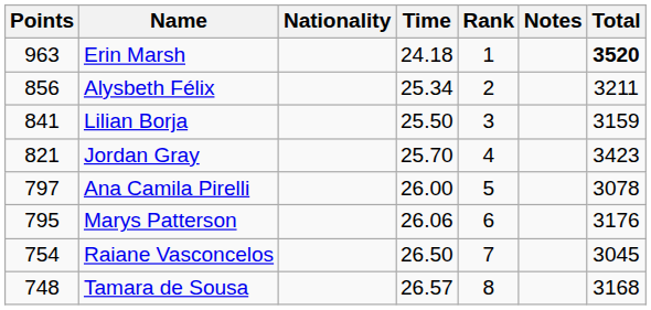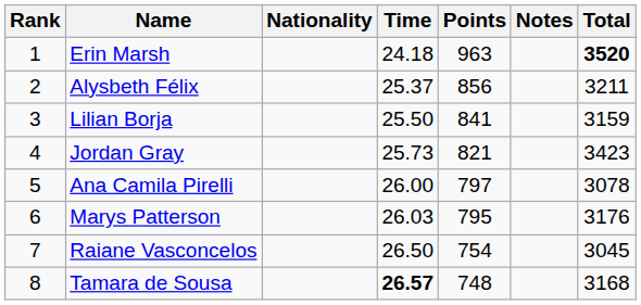columns swapped: Rank <-> Points
Alysbeth Félix | Time: 25.34 -> 25.37
Jordan Gray | Time: 25.70 -> 25.73
Marys Patterson | Time: 26.06 -> 26.03
Tamara de Sousa | Time: normal -> bold
